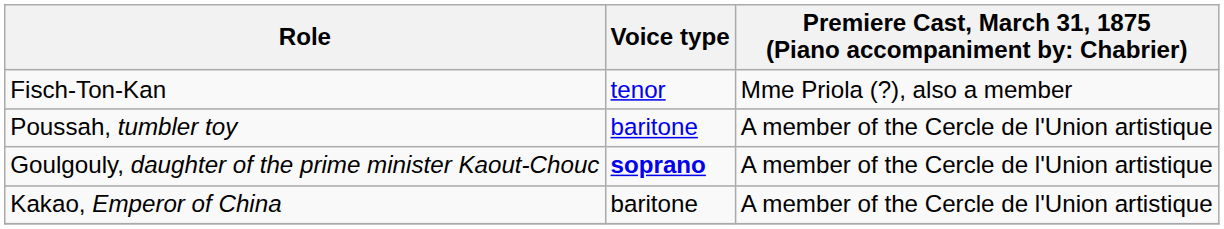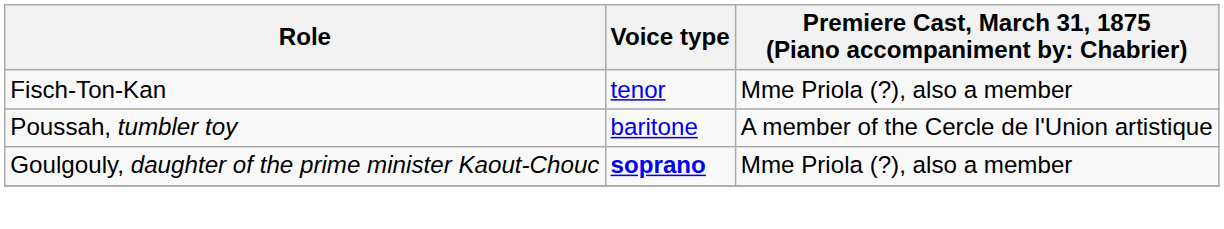Goulgouly, daughter of the prime minister Kaout-Chouc | column 3: A member of the Cercle de l'Union artistique -> Mme Priola (?), also a member
- row: Kakao, Emperor of China | baritone | A member of the Cercle de l'Union artistique
